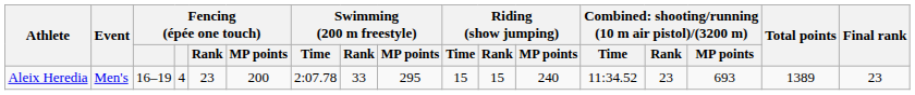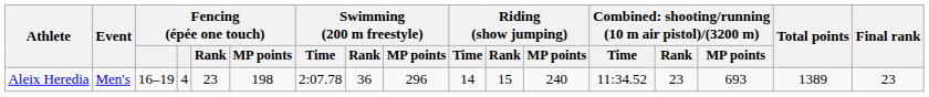Aleix Heredia | Fencing (épée one touch) / MP points: 200 -> 198
Aleix Heredia | Swimming (200 m freestyle) / Rank: 33 -> 36
Aleix Heredia | Swimming (200 m freestyle) / MP points: 295 -> 296
Aleix Heredia | Riding (show jumping) / Time: 15 -> 14
